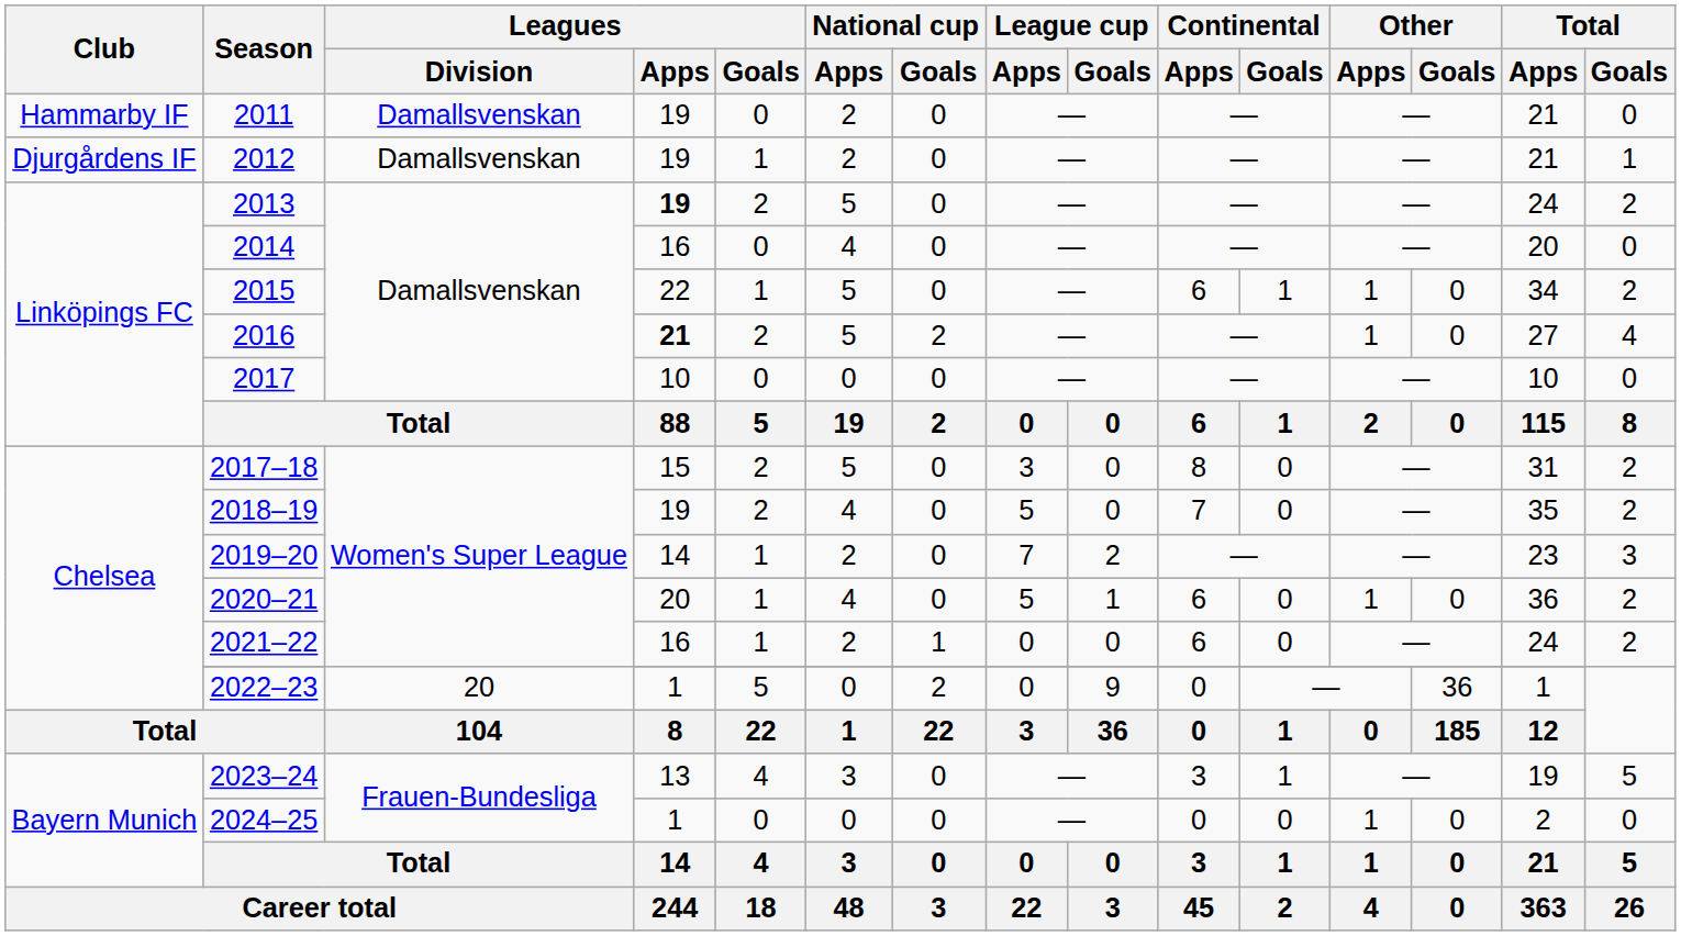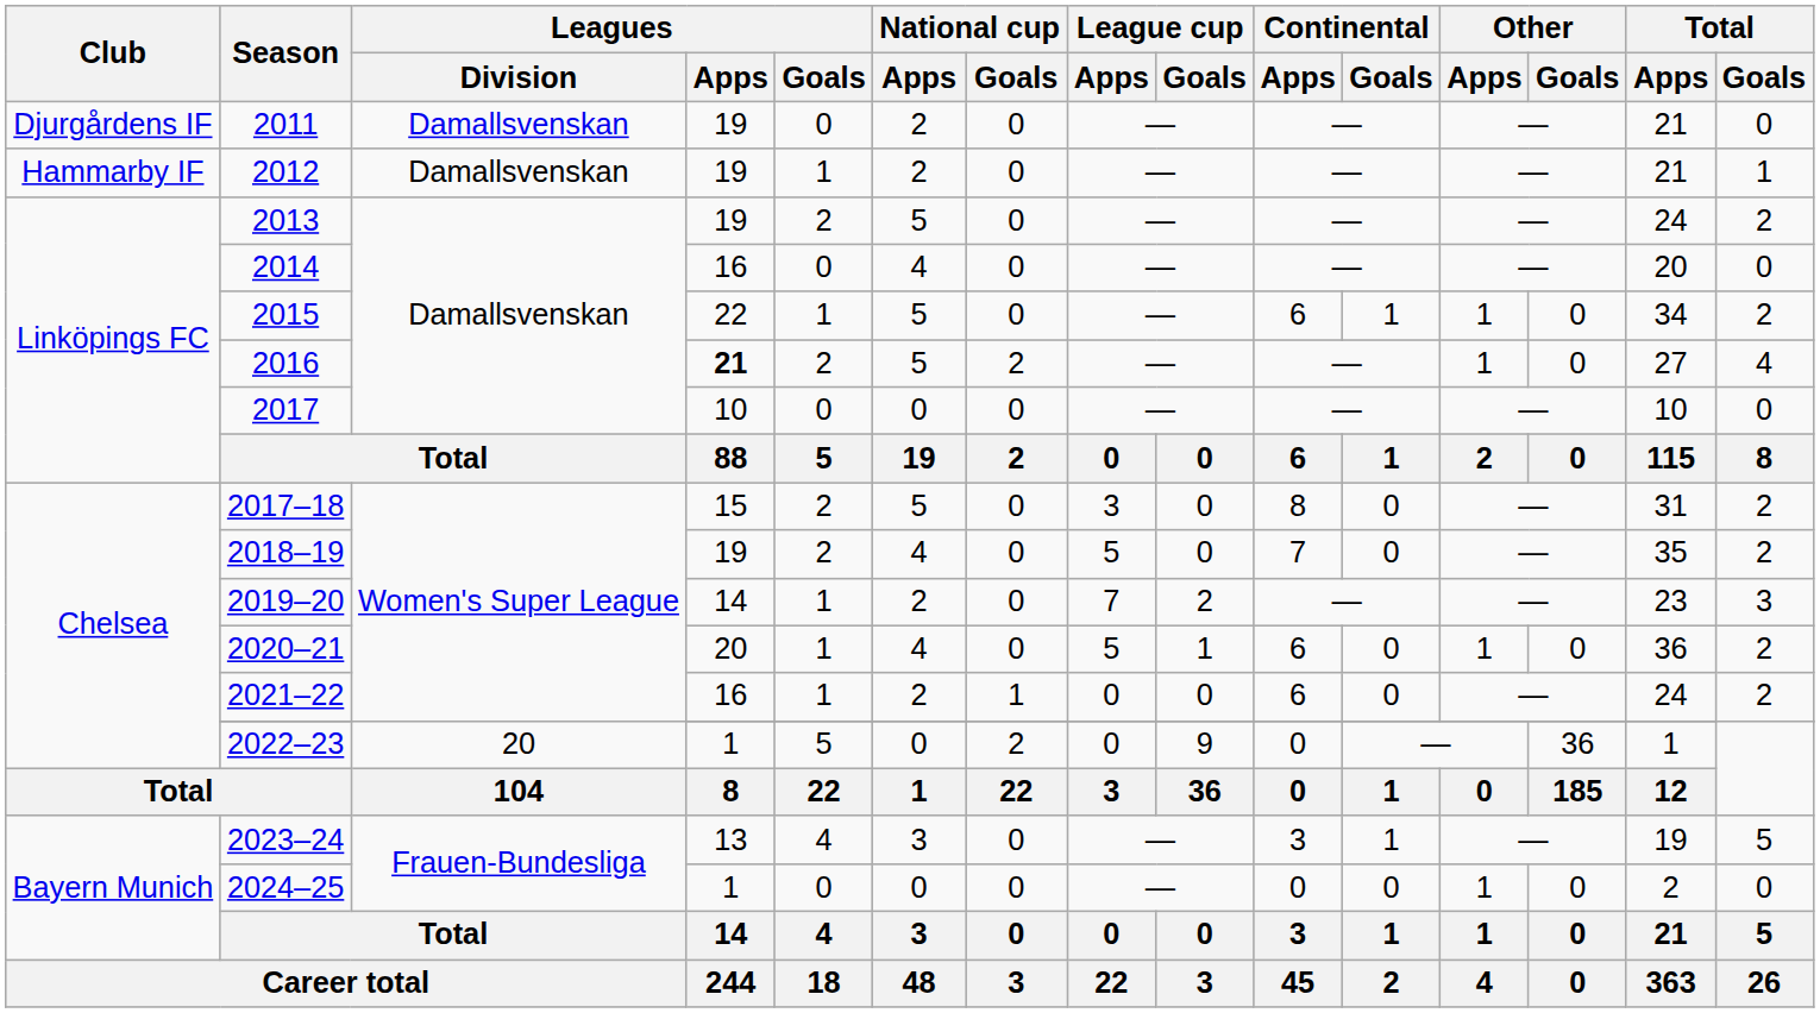2011 | Club: Hammarby IF -> Djurgårdens IF
2012 | Club: Djurgårdens IF -> Hammarby IF
2013 | Leagues / Apps: bold -> normal
